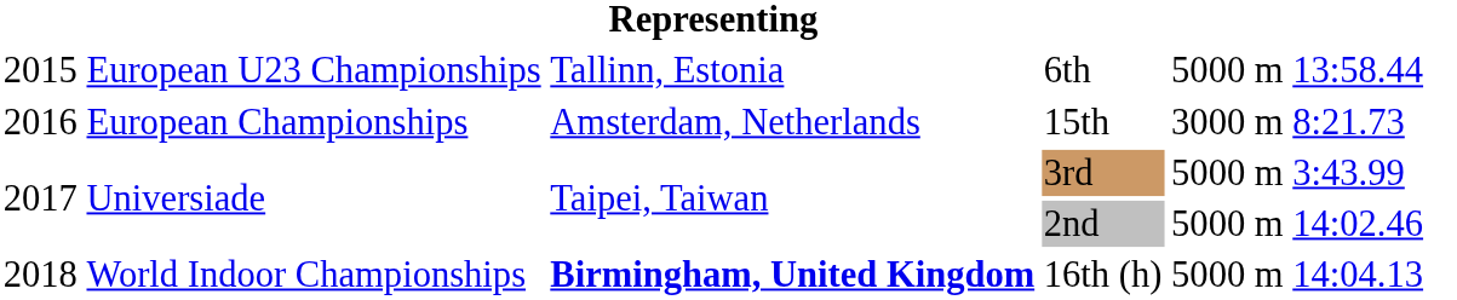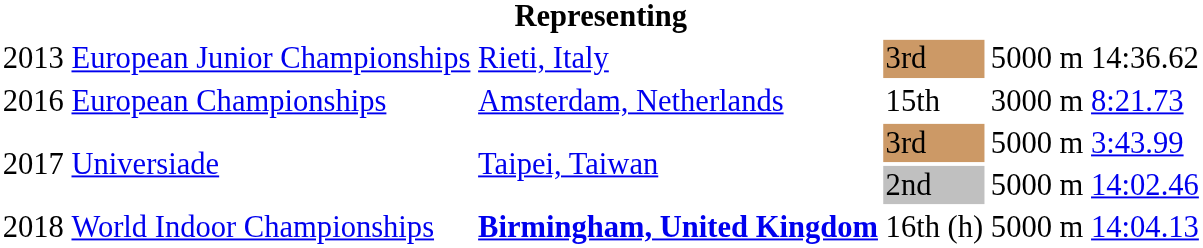+ row: 2013 | European Junior Championships | Rieti, Italy | 3rd | 5000 m | 14:36.62
- row: 2015 | European U23 Championships | Tallinn, Estonia | 6th | 5000 m | 13:58.44
